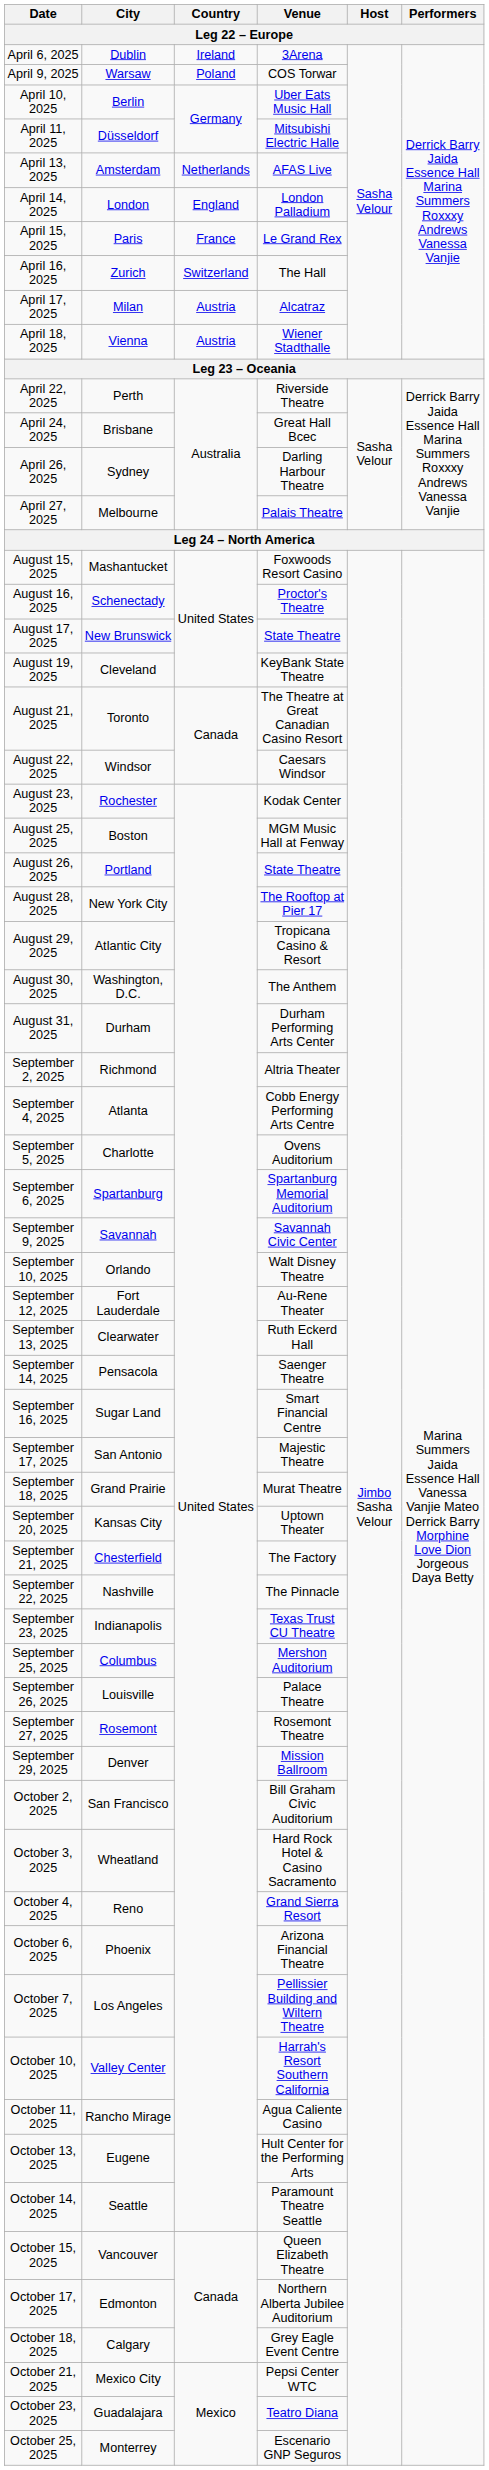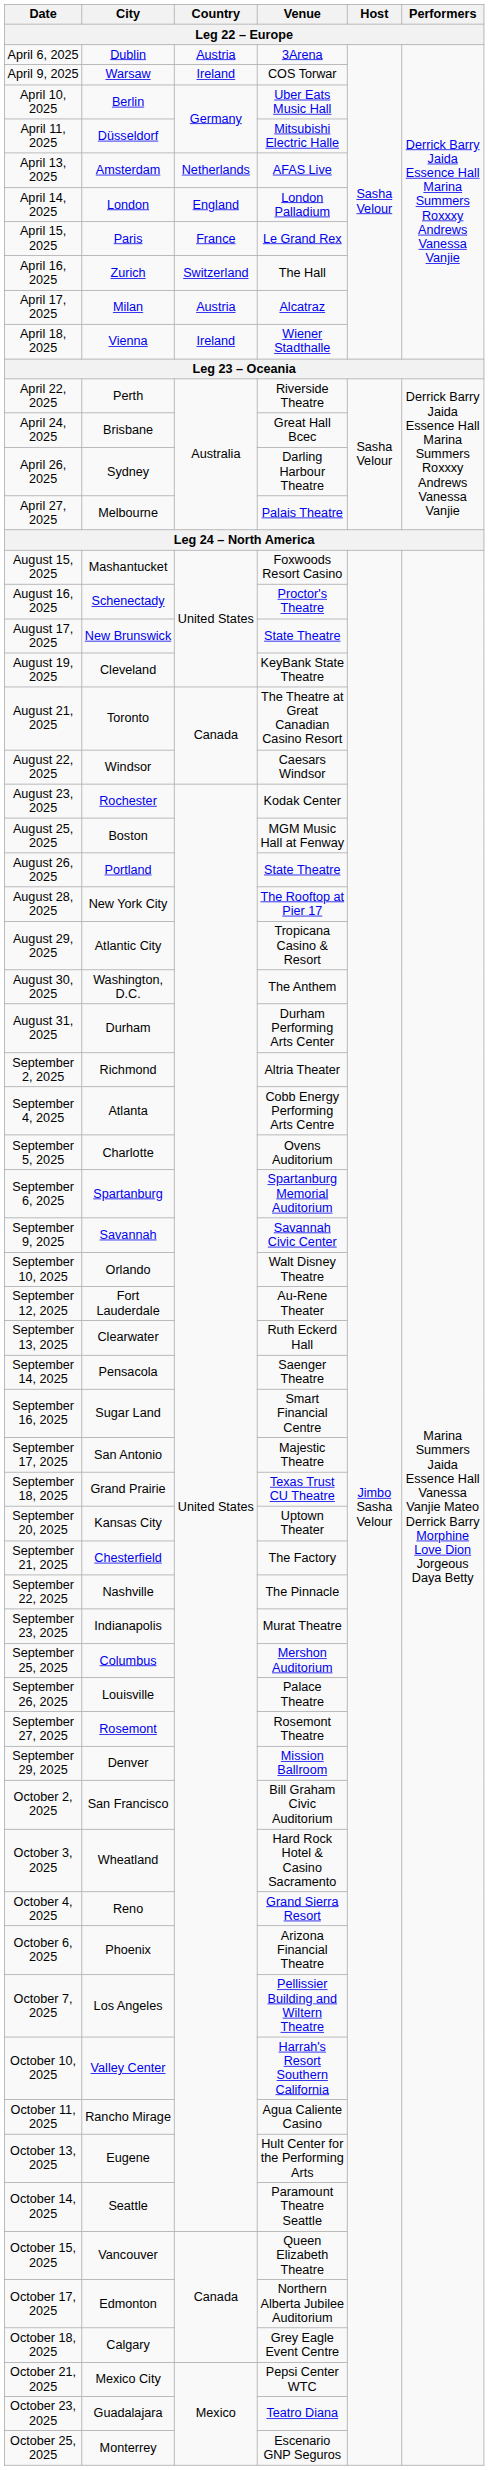April 6, 2025 | Country: Ireland -> Austria
April 9, 2025 | Country: Poland -> Ireland
April 18, 2025 | Country: Austria -> Ireland
September 18, 2025 | Venue: Murat Theatre -> Texas Trust CU Theatre
September 23, 2025 | Venue: Texas Trust CU Theatre -> Murat Theatre
